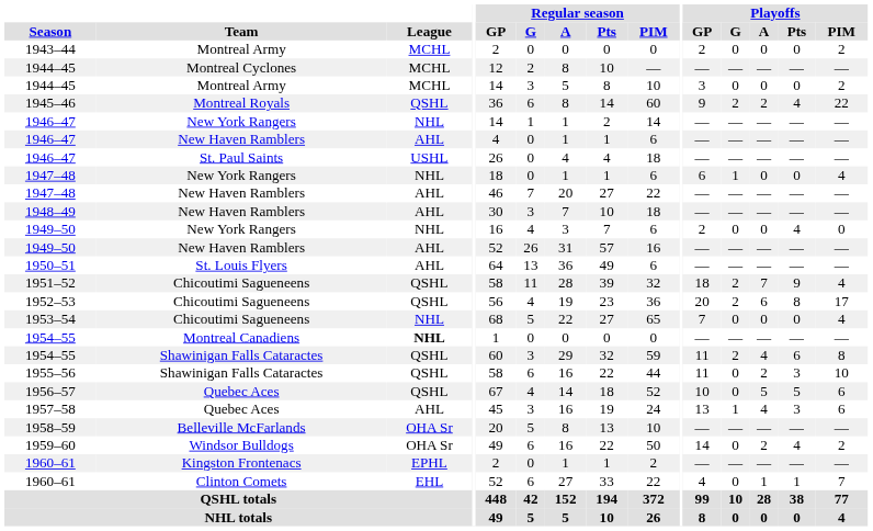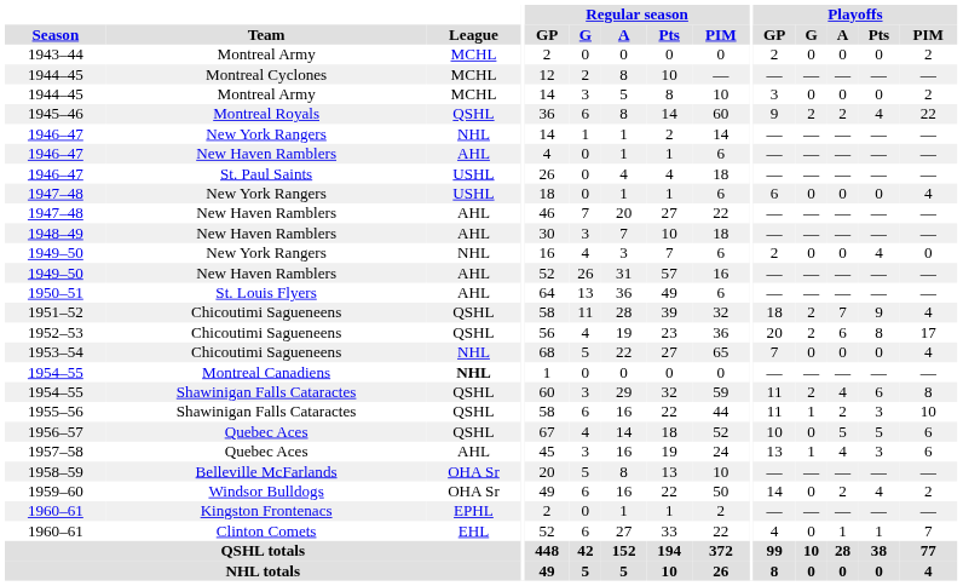1947–48 / New York Rangers | League: NHL -> USHL
1947–48 / New York Rangers | Playoffs / G: 1 -> 0
1955–56 | Playoffs / G: 0 -> 1
